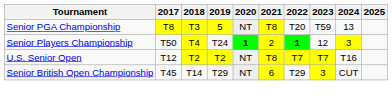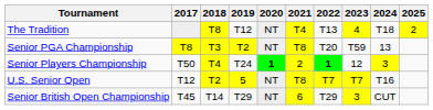+ row: The Tradition | T8 | T12 | NT | T4 | T13 | 4 | T18 | 2
Senior PGA Championship | 2019: 5 -> T2
U.S. Senior Open | 2019: T2 -> 5
